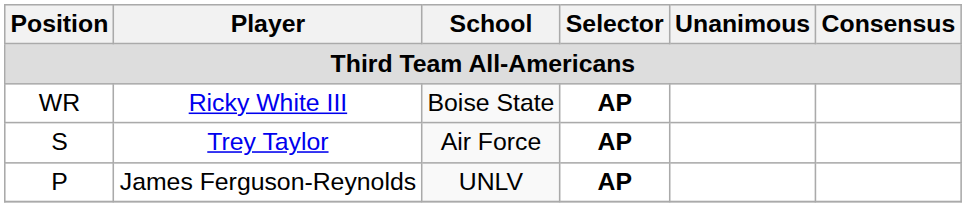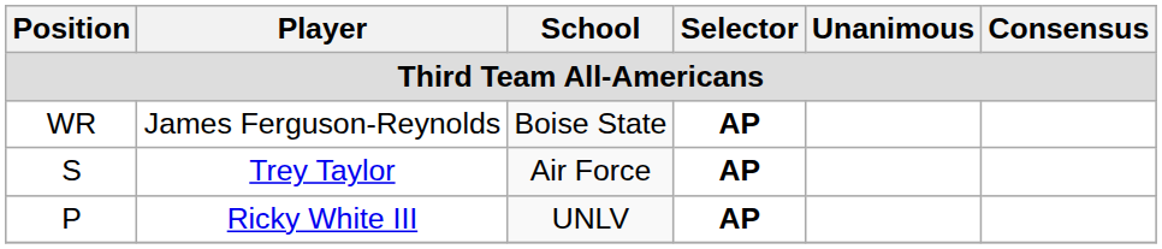WR | Player: Ricky White III -> James Ferguson-Reynolds
P | Player: James Ferguson-Reynolds -> Ricky White III
